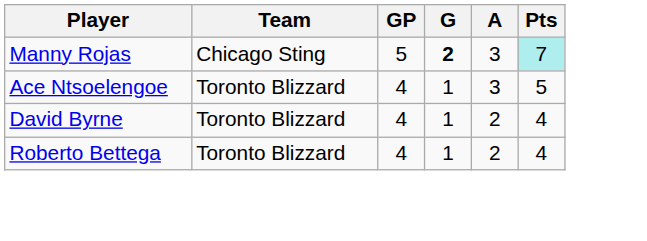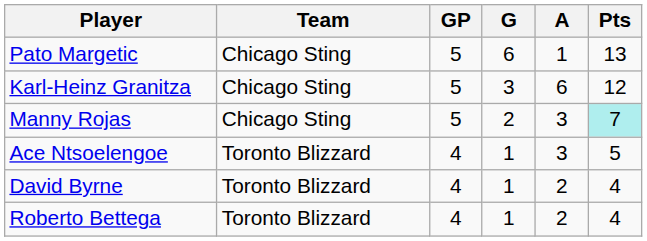+ row: Pato Margetic | Chicago Sting | 5 | 6 | 1 | 13
+ row: Karl-Heinz Granitza | Chicago Sting | 5 | 3 | 6 | 12
Manny Rojas | G: bold -> normal
